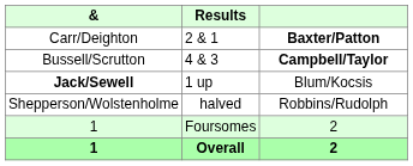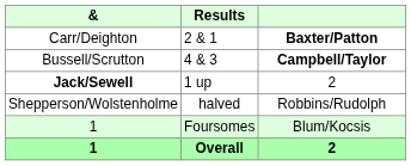Jack/Sewell | column 3: Blum/Kocsis -> 2
1 / Foursomes | column 3: 2 -> Blum/Kocsis
